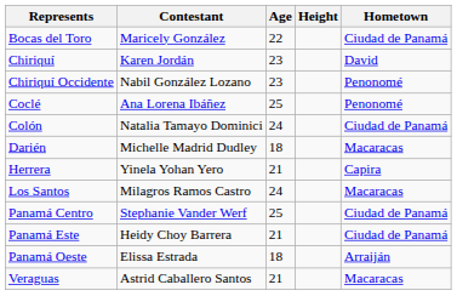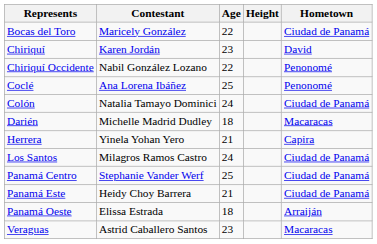Chiriquí Occidente | Age: 23 -> 22
Los Santos | Hometown: Macaracas -> Ciudad de Panamá
Veraguas | Age: 21 -> 23
